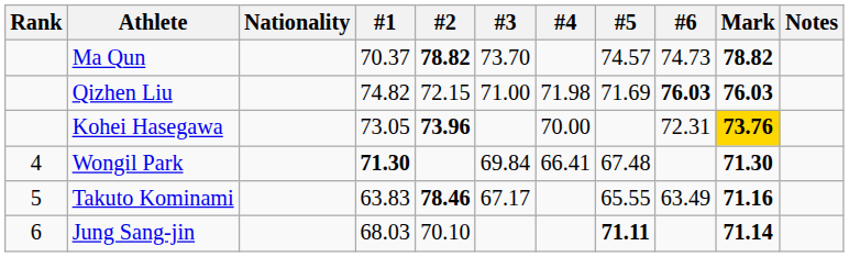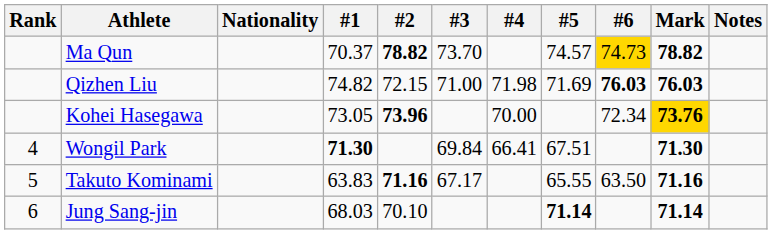Ma Qun | #6: no background -> gold background
Kohei Hasegawa | #6: 72.31 -> 72.34
Wongil Park | #5: 67.48 -> 67.51
Takuto Kominami | #2: 78.46 -> 71.16
Takuto Kominami | #6: 63.49 -> 63.50
Jung Sang-jin | #5: 71.11 -> 71.14
